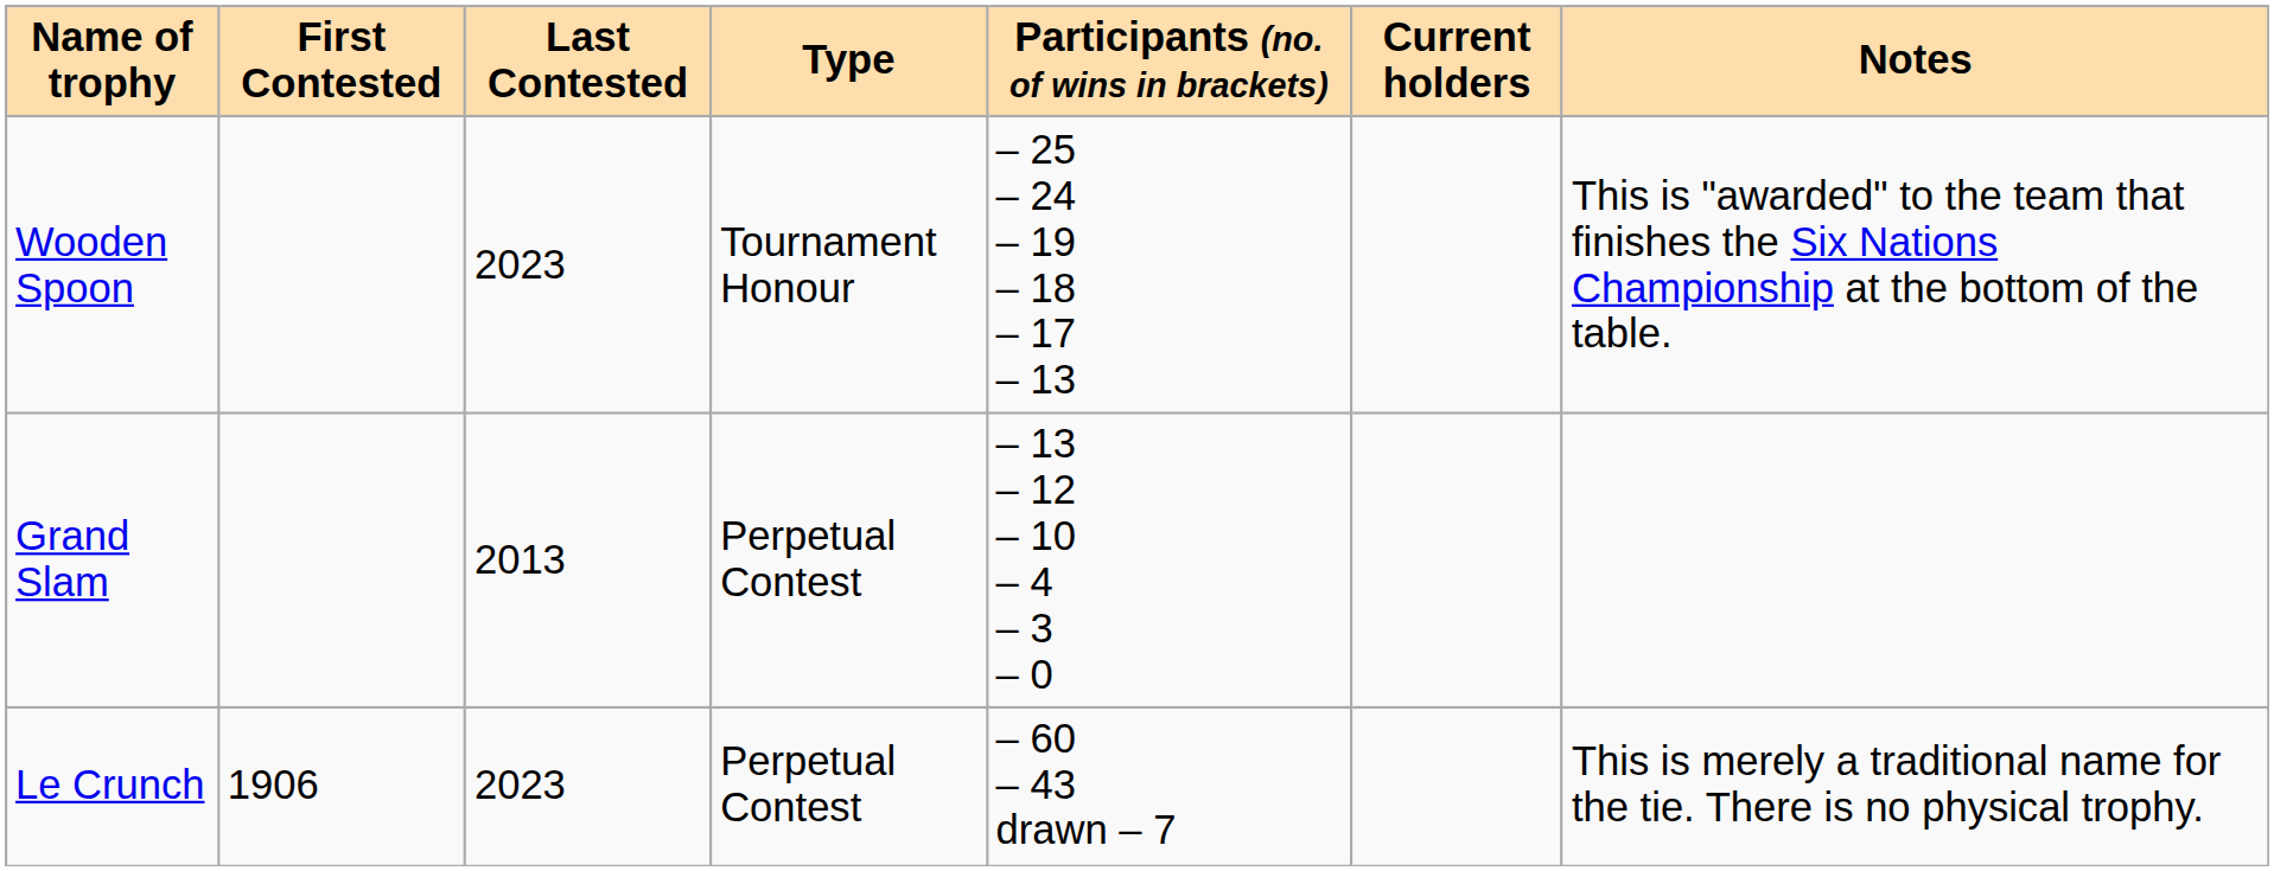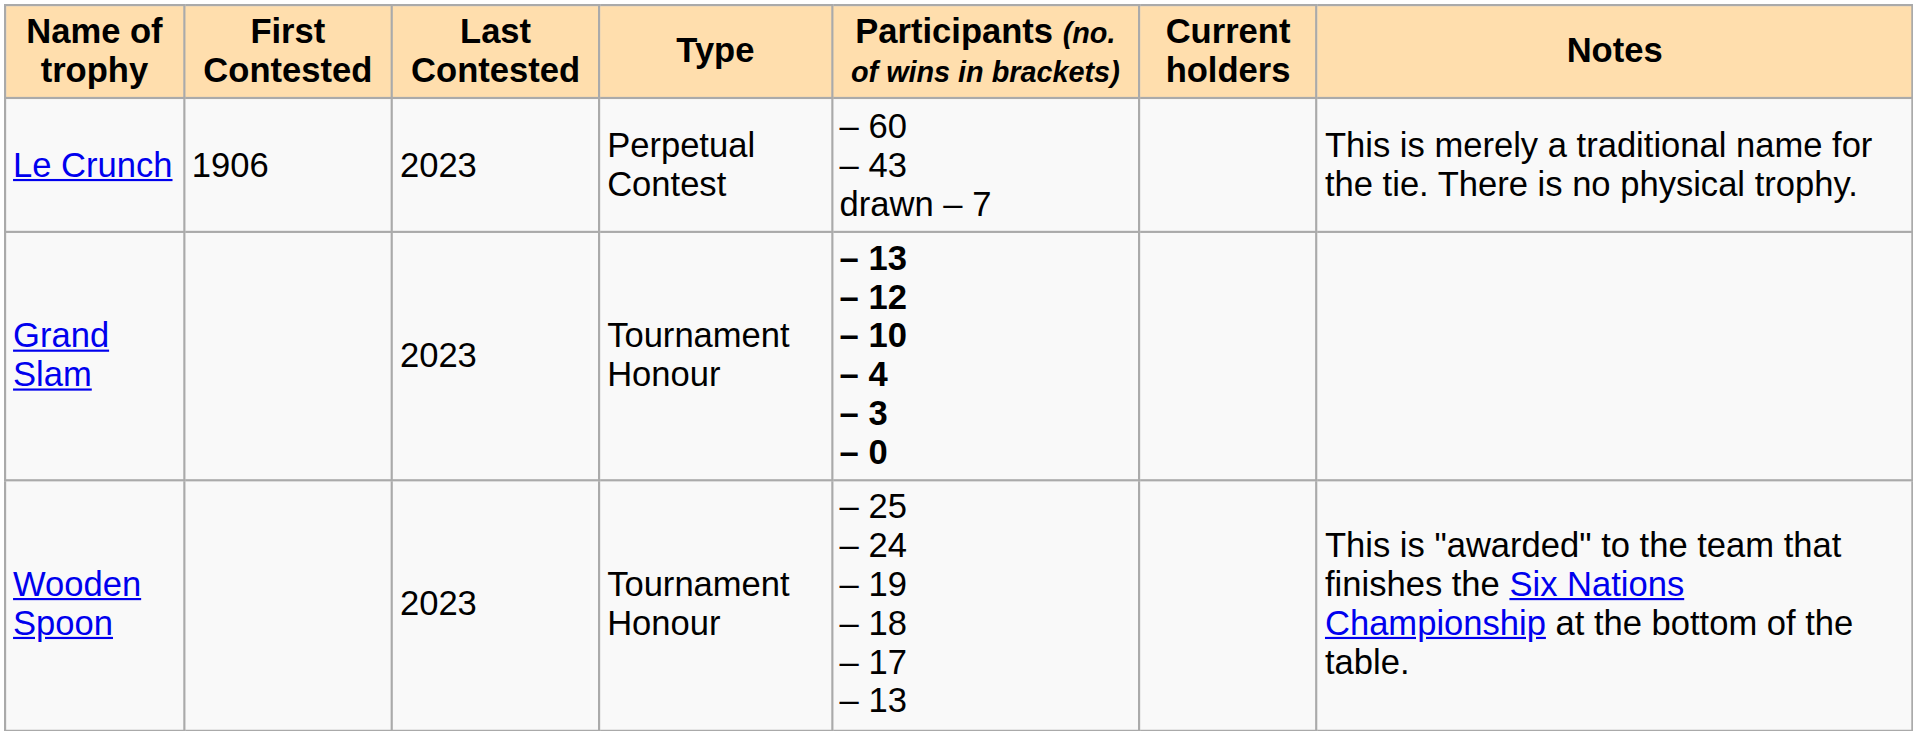rows swapped: Le Crunch <-> Wooden Spoon
Grand Slam | Last Contested: 2013 -> 2023
Grand Slam | Type: Perpetual Contest -> Tournament Honour
Grand Slam | Participants (no. of wins in brackets): normal -> bold
